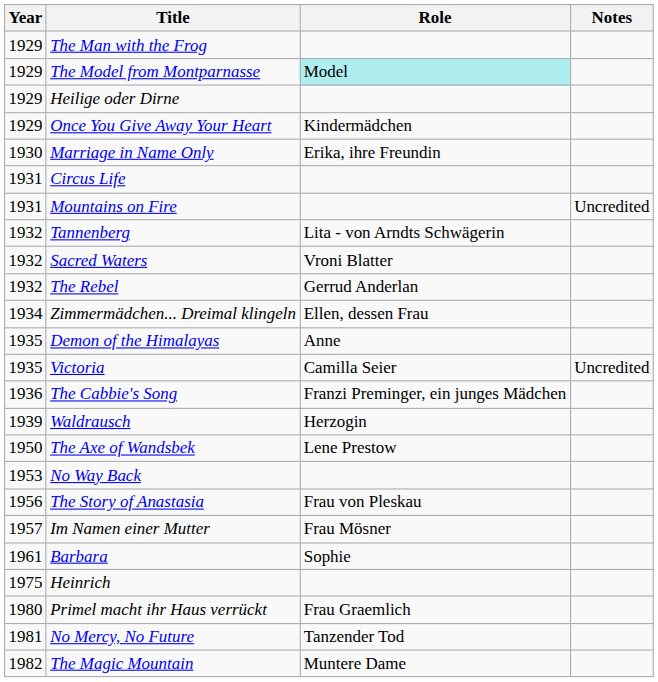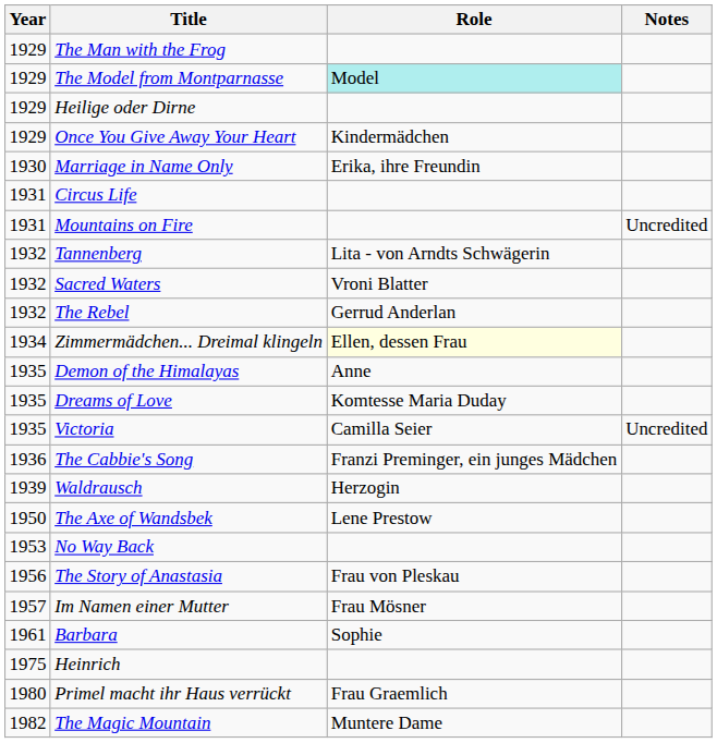Zimmermädchen... Dreimal klingeln | Role: no background -> lightyellow background
+ row: 1935 | Dreams of Love | Komtesse Maria Duday
- row: 1981 | No Mercy, No Future | Tanzender Tod
